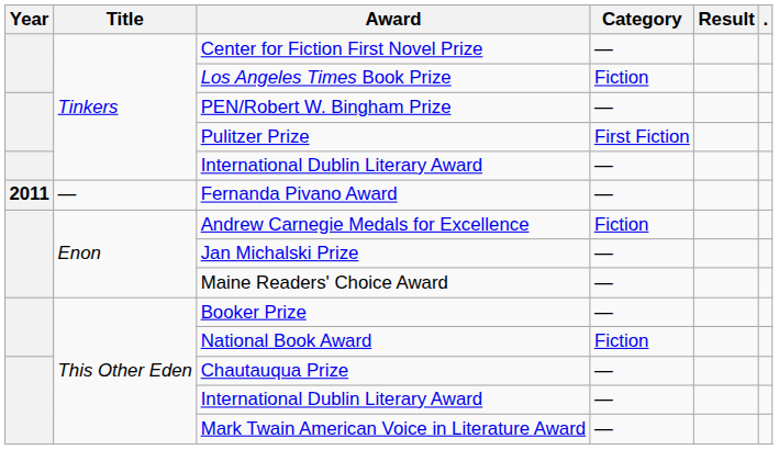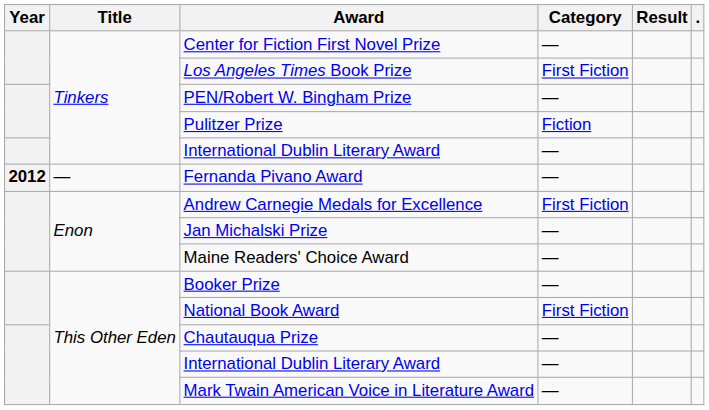Los Angeles Times Book Prize | Category: Fiction -> First Fiction
Pulitzer Prize | Category: First Fiction -> Fiction
Fernanda Pivano Award | Year: 2011 -> 2012
Andrew Carnegie Medals for Excellence | Category: Fiction -> First Fiction
National Book Award | Category: Fiction -> First Fiction
